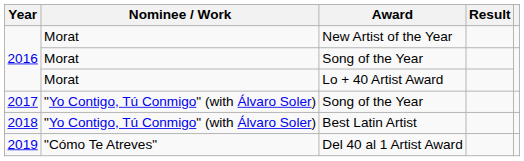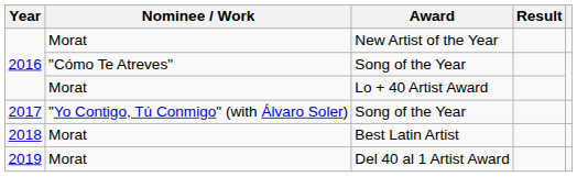2016 / Song of the Year | Nominee / Work: Morat -> "Cómo Te Atreves"
Best Latin Artist | Nominee / Work: "Yo Contigo, Tú Conmigo" (with Álvaro Soler) -> Morat
Del 40 al 1 Artist Award | Nominee / Work: "Cómo Te Atreves" -> Morat
